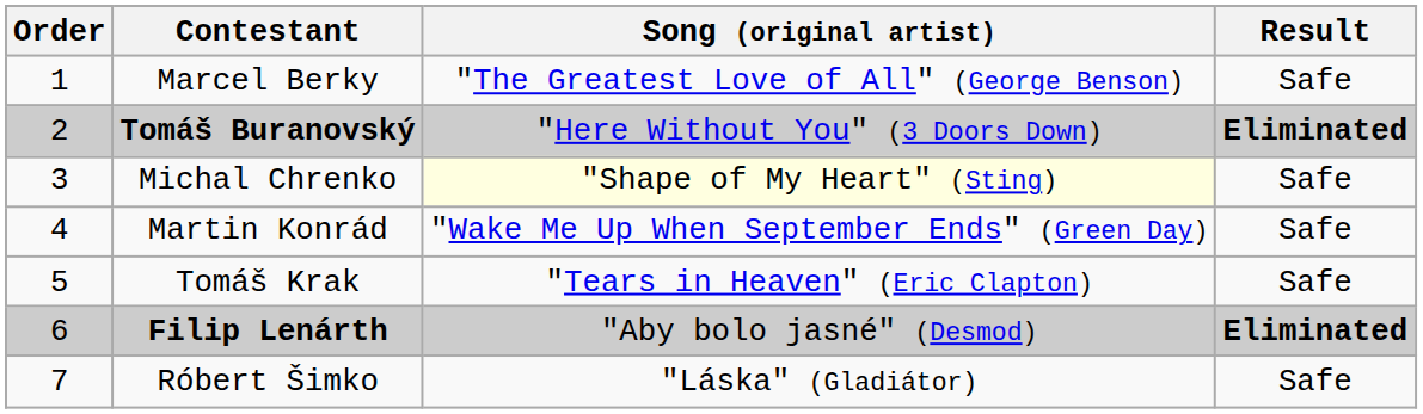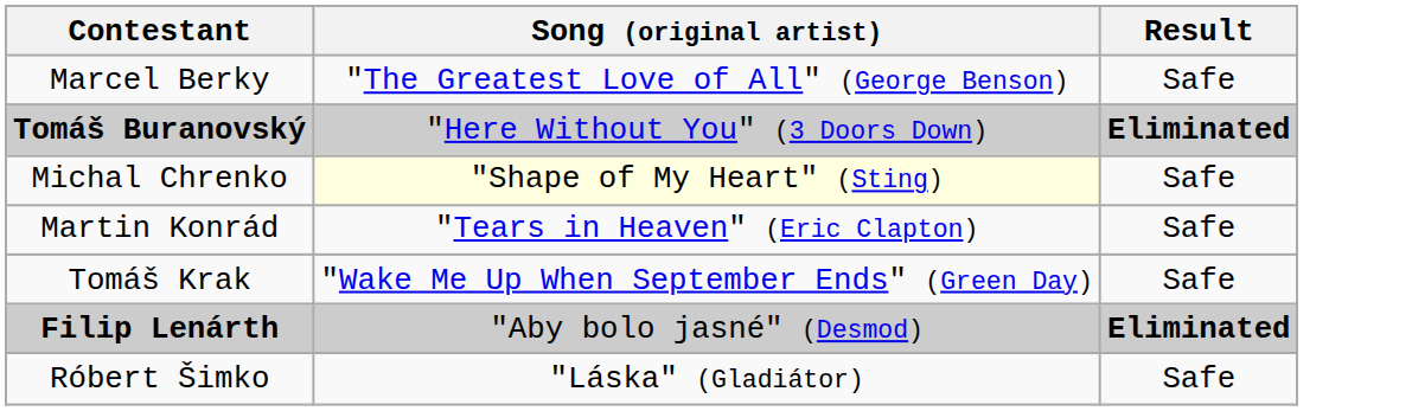- column: Order | 1 | 2 | 3 | 4 | 5 | 6 | 7
Martin Konrád | Song (original artist): "Wake Me Up When September Ends" (Green Day) -> "Tears in Heaven" (Eric Clapton)
Tomáš Krak | Song (original artist): "Tears in Heaven" (Eric Clapton) -> "Wake Me Up When September Ends" (Green Day)
